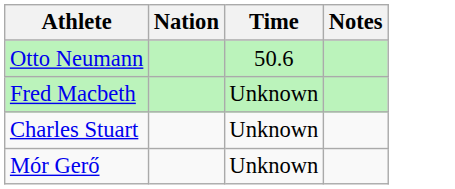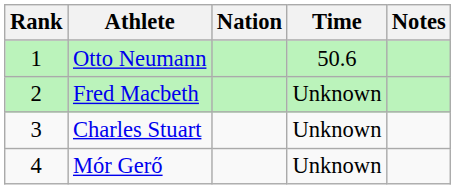+ column: Rank | 1 | 2 | 3 | 4
